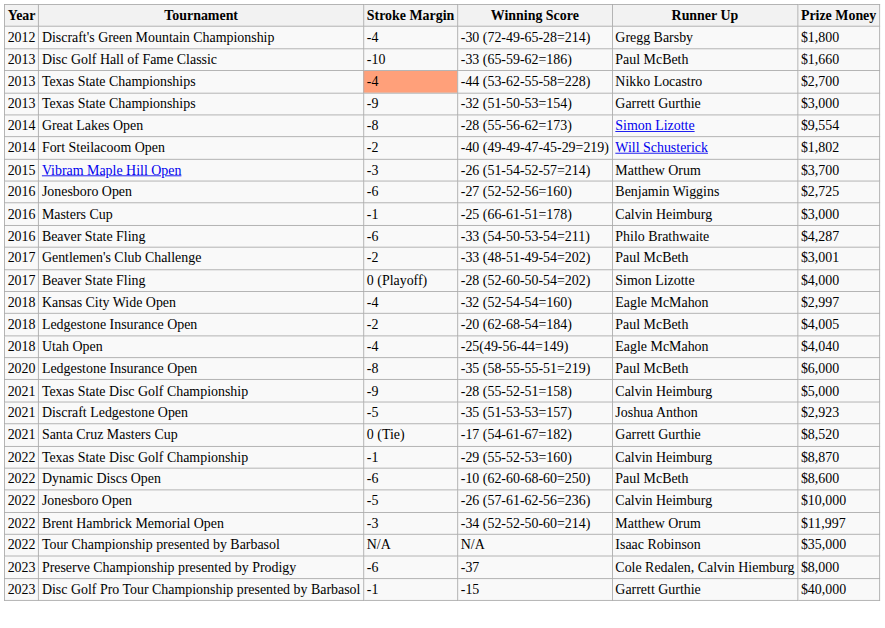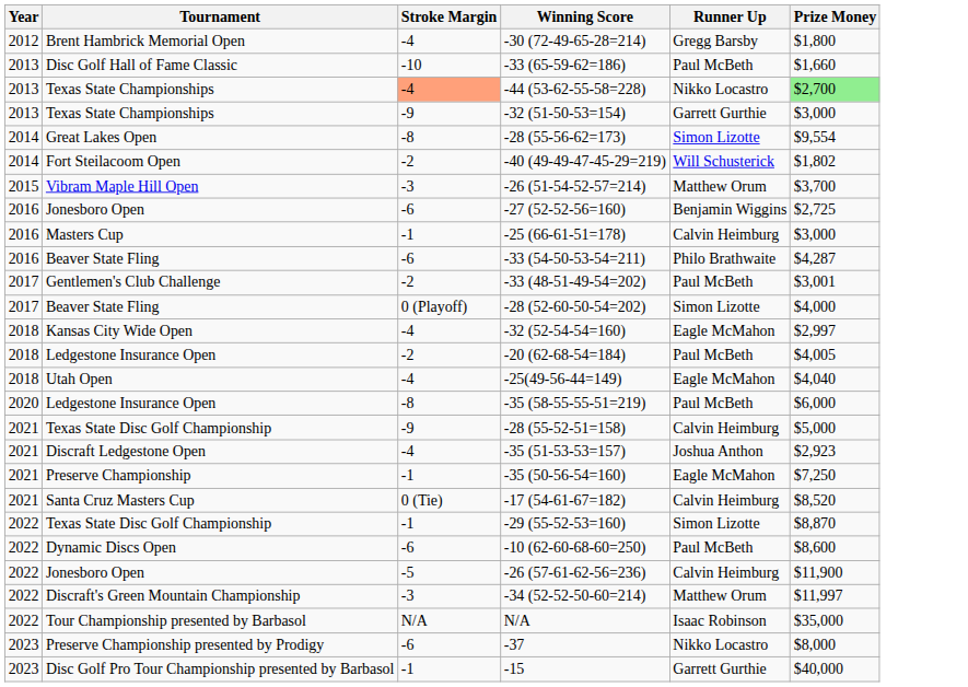-30 (72-49-65-28=214) | Tournament: Discraft's Green Mountain Championship -> Brent Hambrick Memorial Open
-44 (53-62-55-58=228) | Prize Money: no background -> lightgreen background
-35 (51-53-53=157) | Stroke Margin: -5 -> -4
+ row: 2021 | Preserve Championship | -1 | -35 (50-56-54=160) | Eagle McMahon | $7,250
-17 (54-61-67=182) | Runner Up: Garrett Gurthie -> Calvin Heimburg
-29 (55-52-53=160) | Runner Up: Calvin Heimburg -> Simon Lizotte
-26 (57-61-62-56=236) | Prize Money: $10,000 -> $11,900
-34 (52-52-50-60=214) | Tournament: Brent Hambrick Memorial Open -> Discraft's Green Mountain Championship
-37 | Runner Up: Cole Redalen, Calvin Hiemburg -> Nikko Locastro
